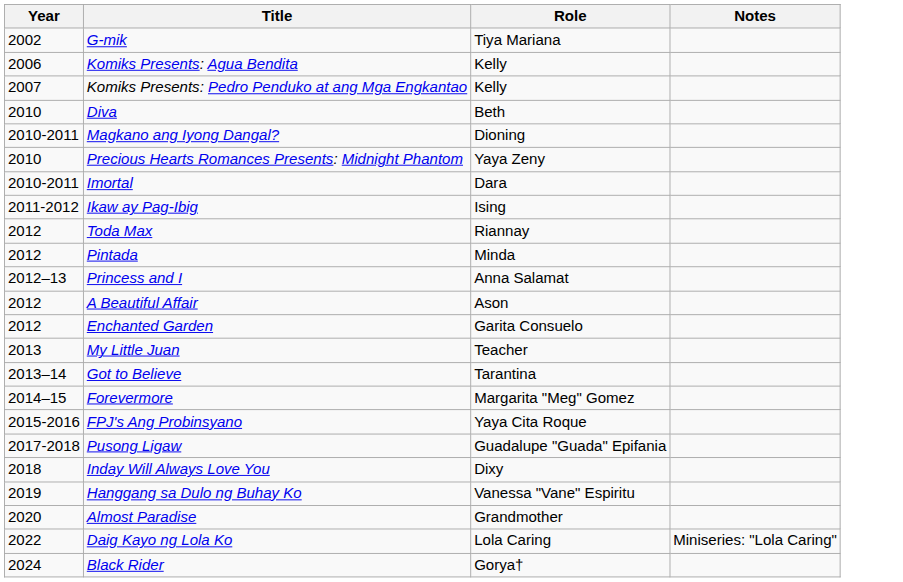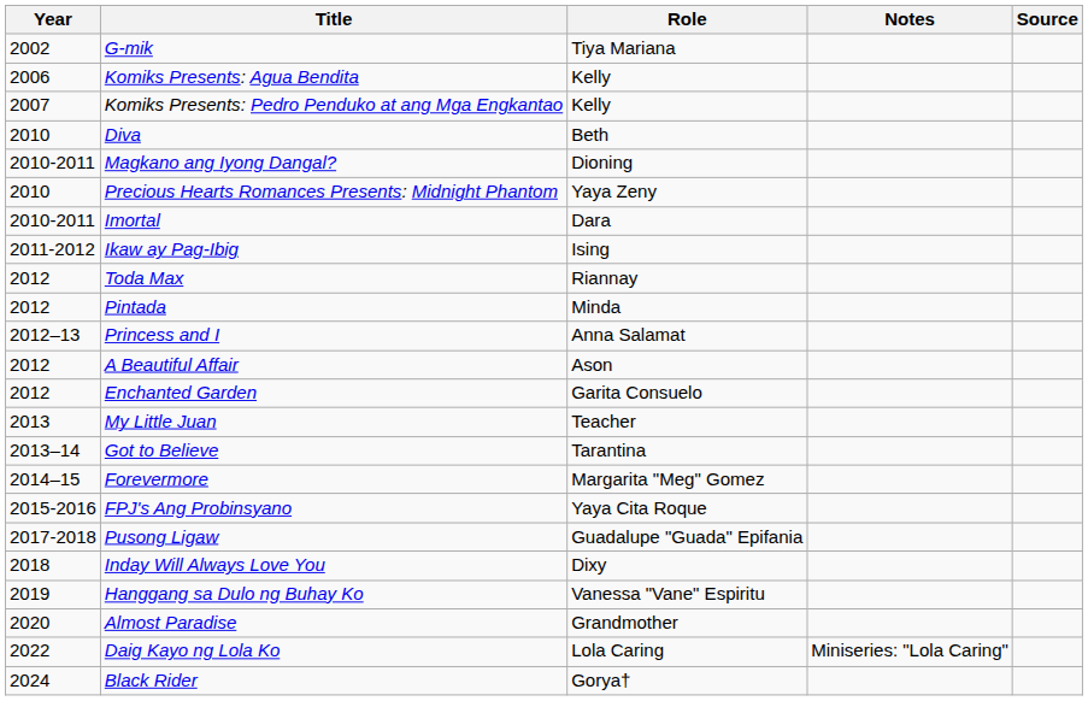+ column: Source
